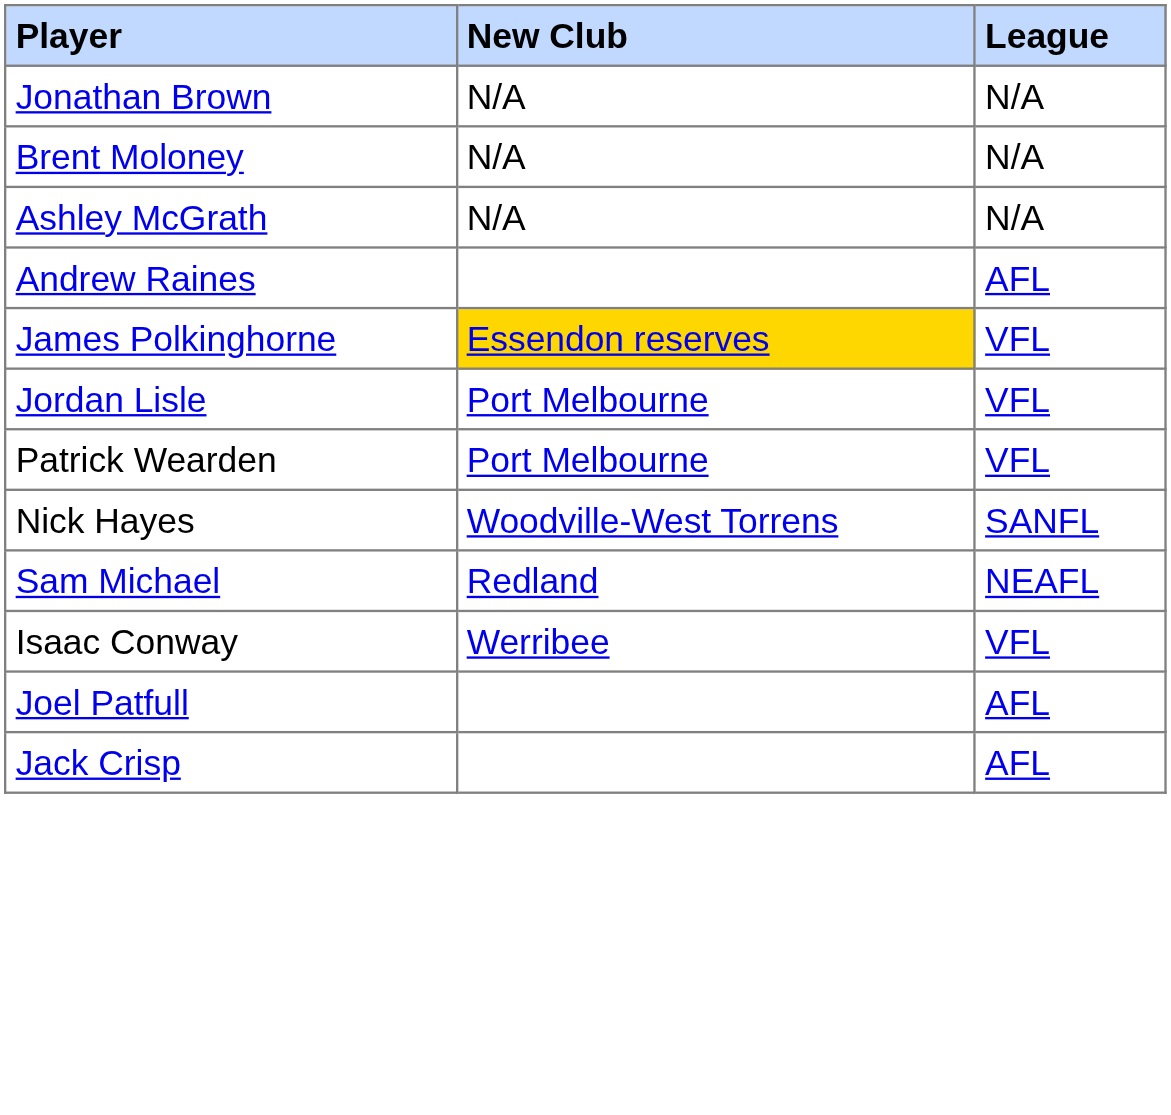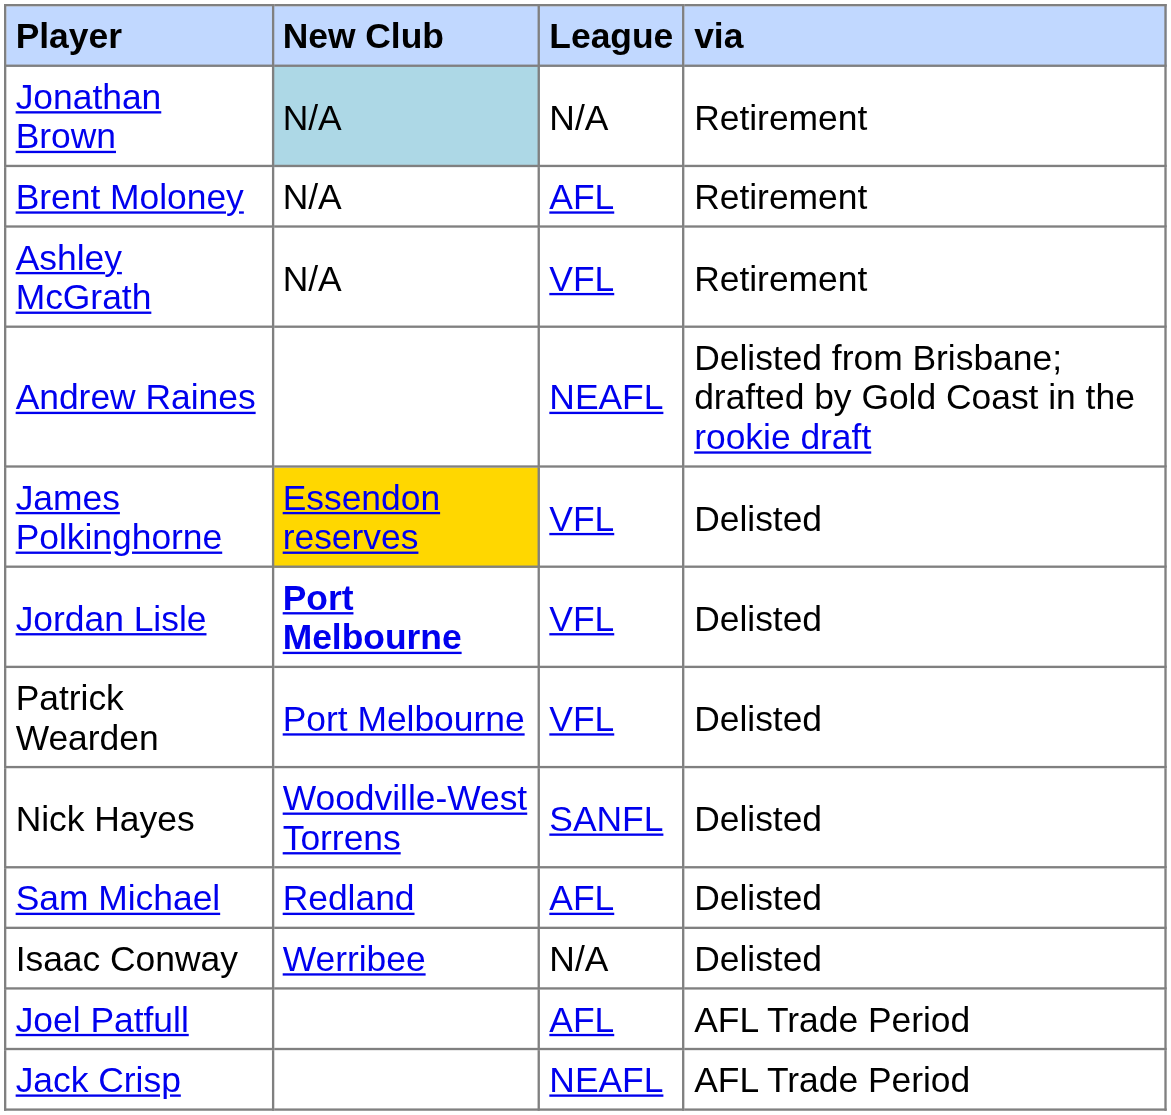+ column: via | Retirement | Retirement | Retirement | Delisted from Brisbane; drafted by Gold Coast in the rookie draft | Delisted | Delisted | Delisted | Delisted | Delisted | Delisted | AFL Trade Period | AFL Trade Period
Jonathan Brown | New Club: no background -> lightblue background
Brent Moloney | League: N/A -> AFL
Ashley McGrath | League: N/A -> VFL
Andrew Raines | League: AFL -> NEAFL
Jordan Lisle | New Club: normal -> bold
Sam Michael | League: NEAFL -> AFL
Isaac Conway | League: VFL -> N/A
Jack Crisp | League: AFL -> NEAFL
